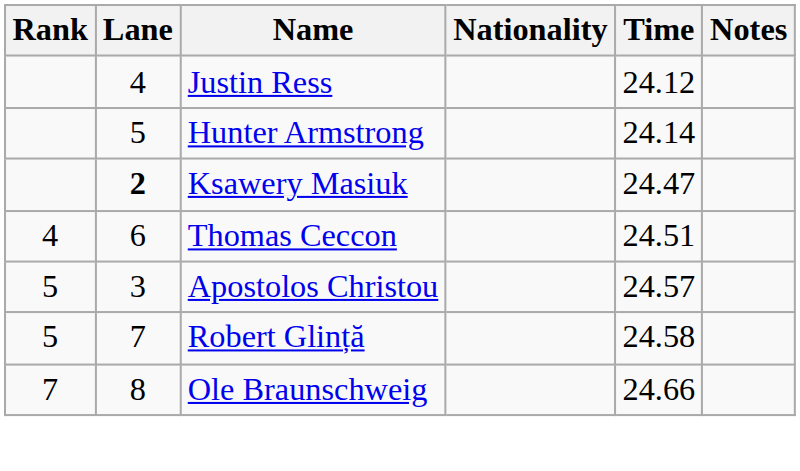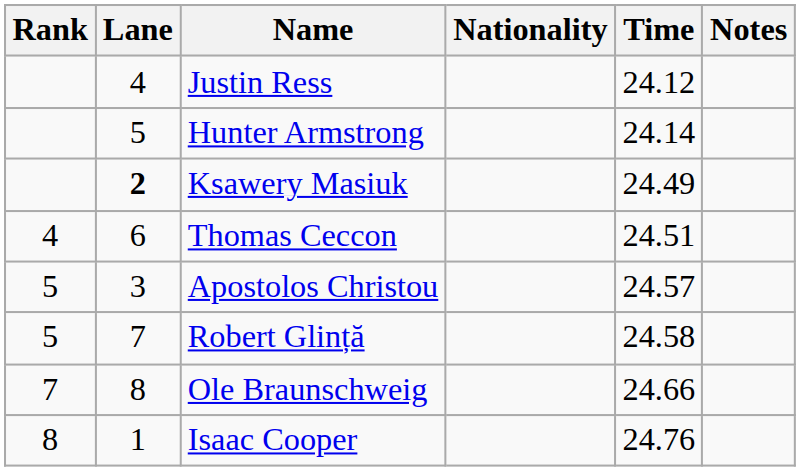Ksawery Masiuk | Time: 24.47 -> 24.49
+ row: 8 | 1 | Isaac Cooper | 24.76
